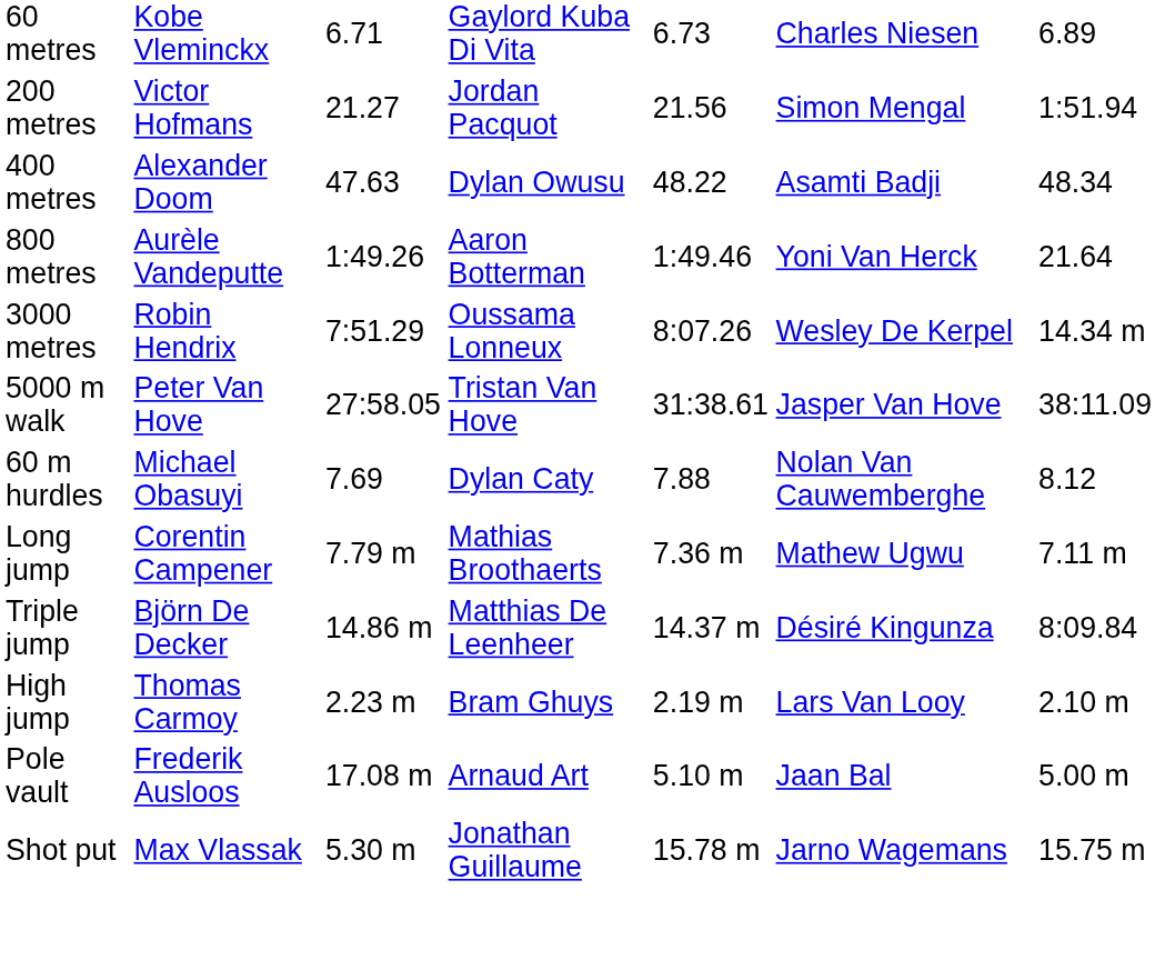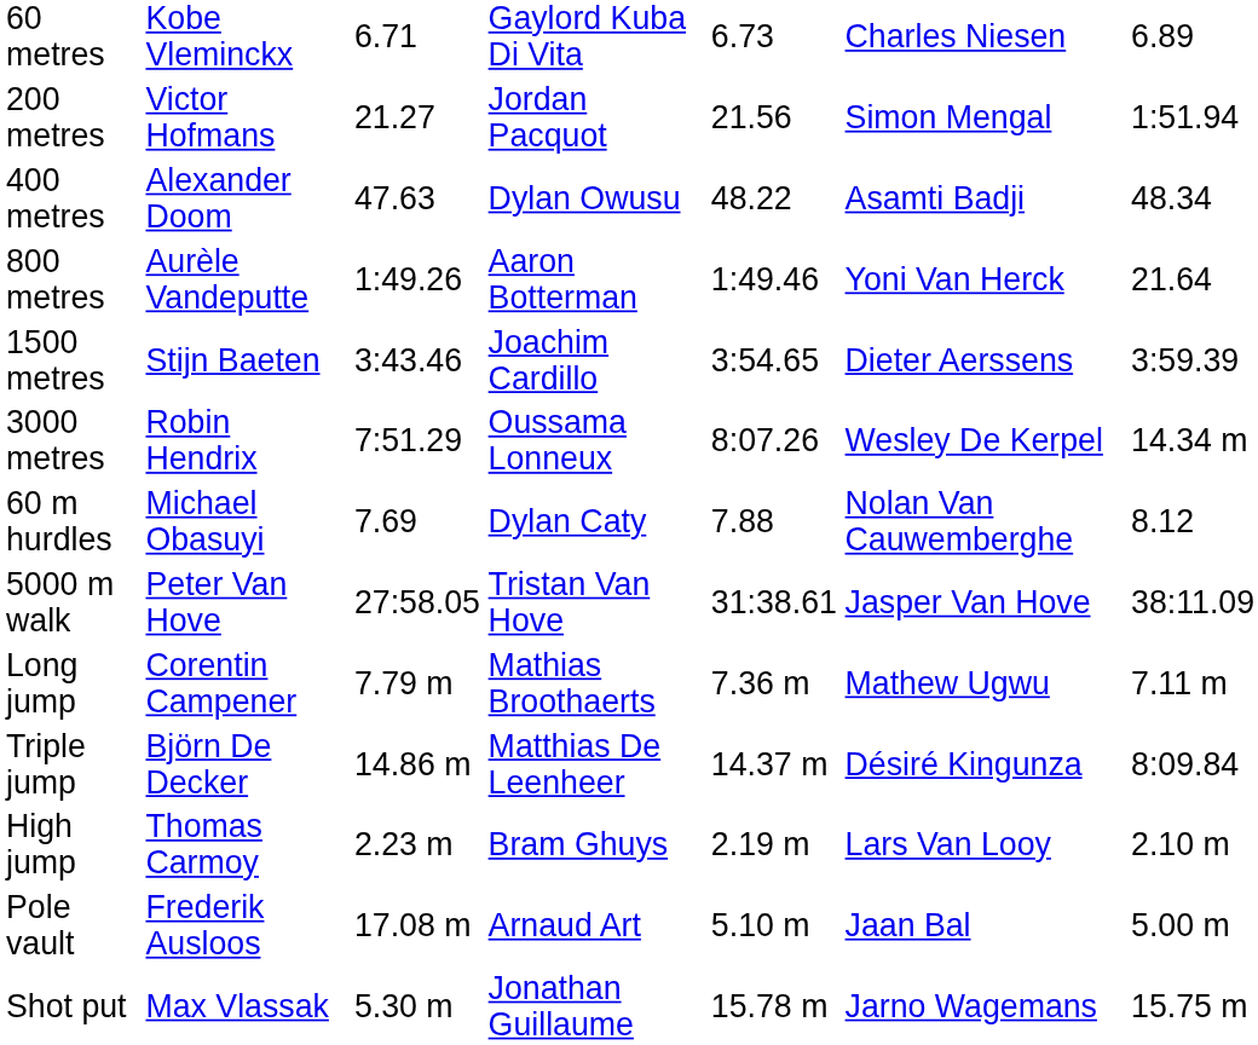+ row: 1500 metres | Stijn Baeten | 3:43.46 | Joachim Cardillo | 3:54.65 | Dieter Aerssens | 3:59.39
rows swapped: 5000 m walk <-> 60 m hurdles
